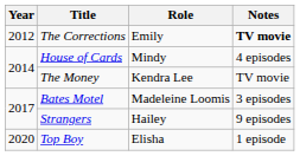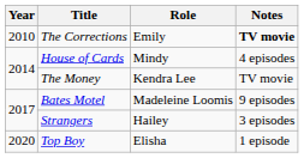The Corrections | Year: 2012 -> 2010
Bates Motel | Notes: 3 episodes -> 9 episodes
Strangers | Notes: 9 episodes -> 3 episodes
